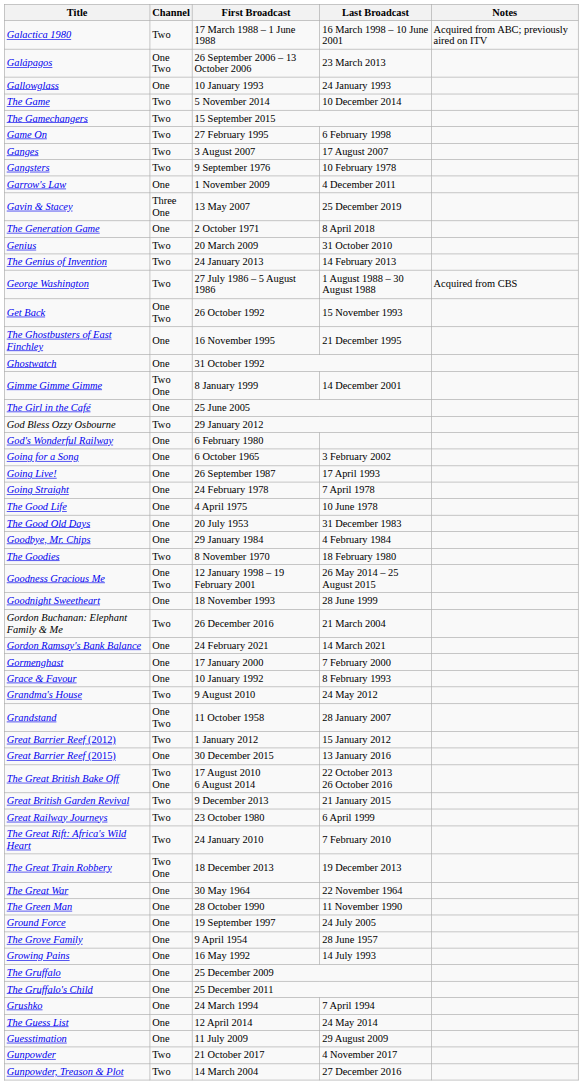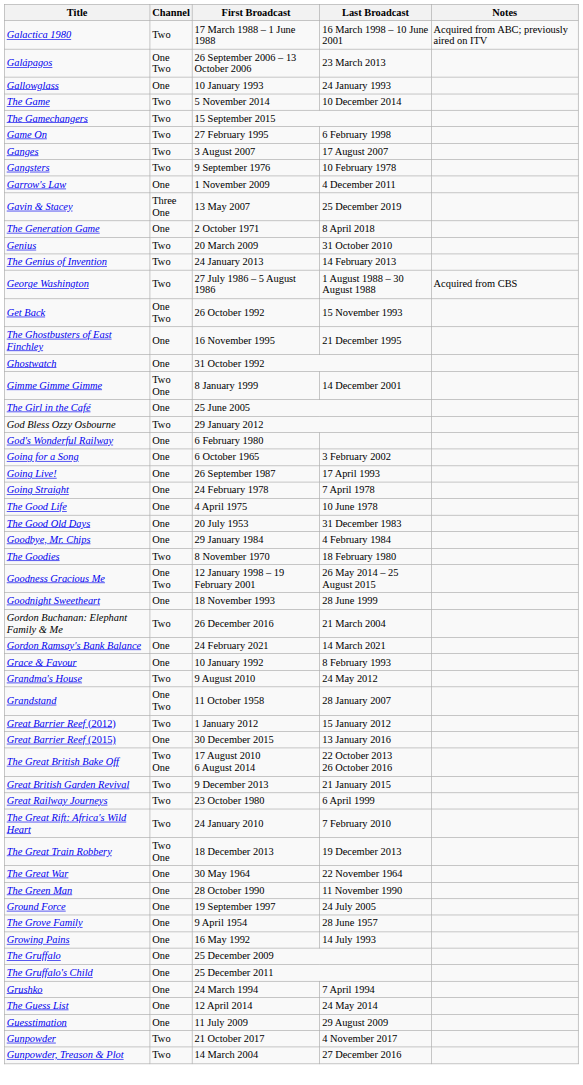- row: Gormenghast | One | 17 January 2000 | 7 February 2000
